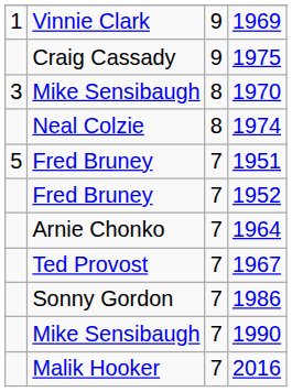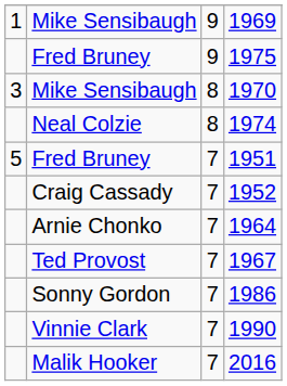1969 | column 2: Vinnie Clark -> Mike Sensibaugh
1975 | column 2: Craig Cassady -> Fred Bruney
1952 | column 2: Fred Bruney -> Craig Cassady
1990 | column 2: Mike Sensibaugh -> Vinnie Clark
